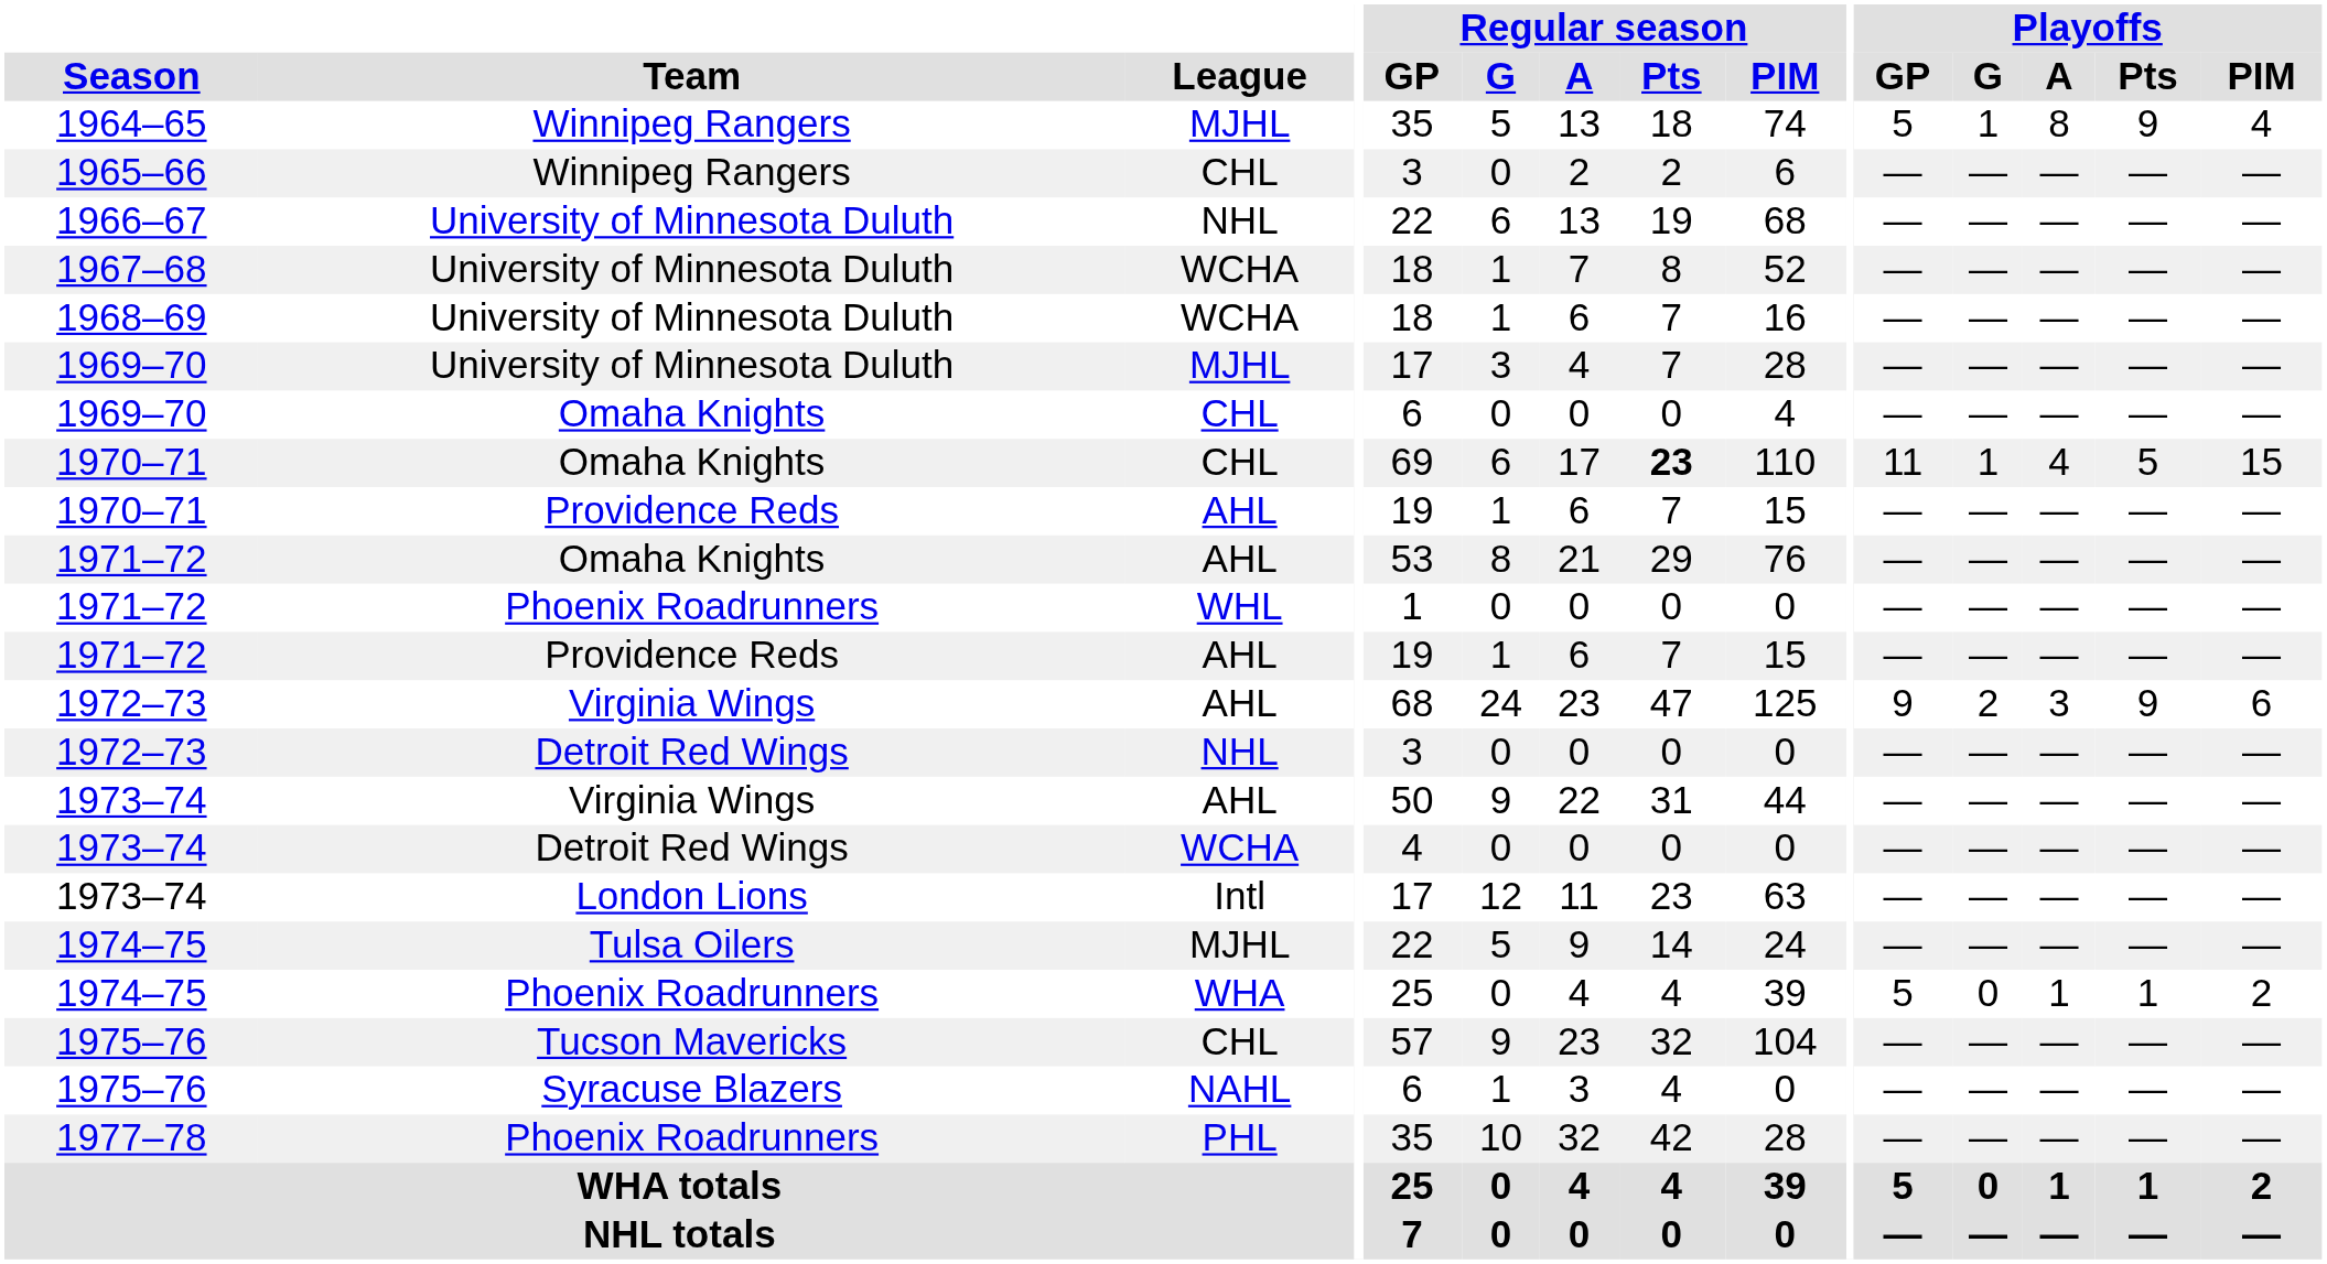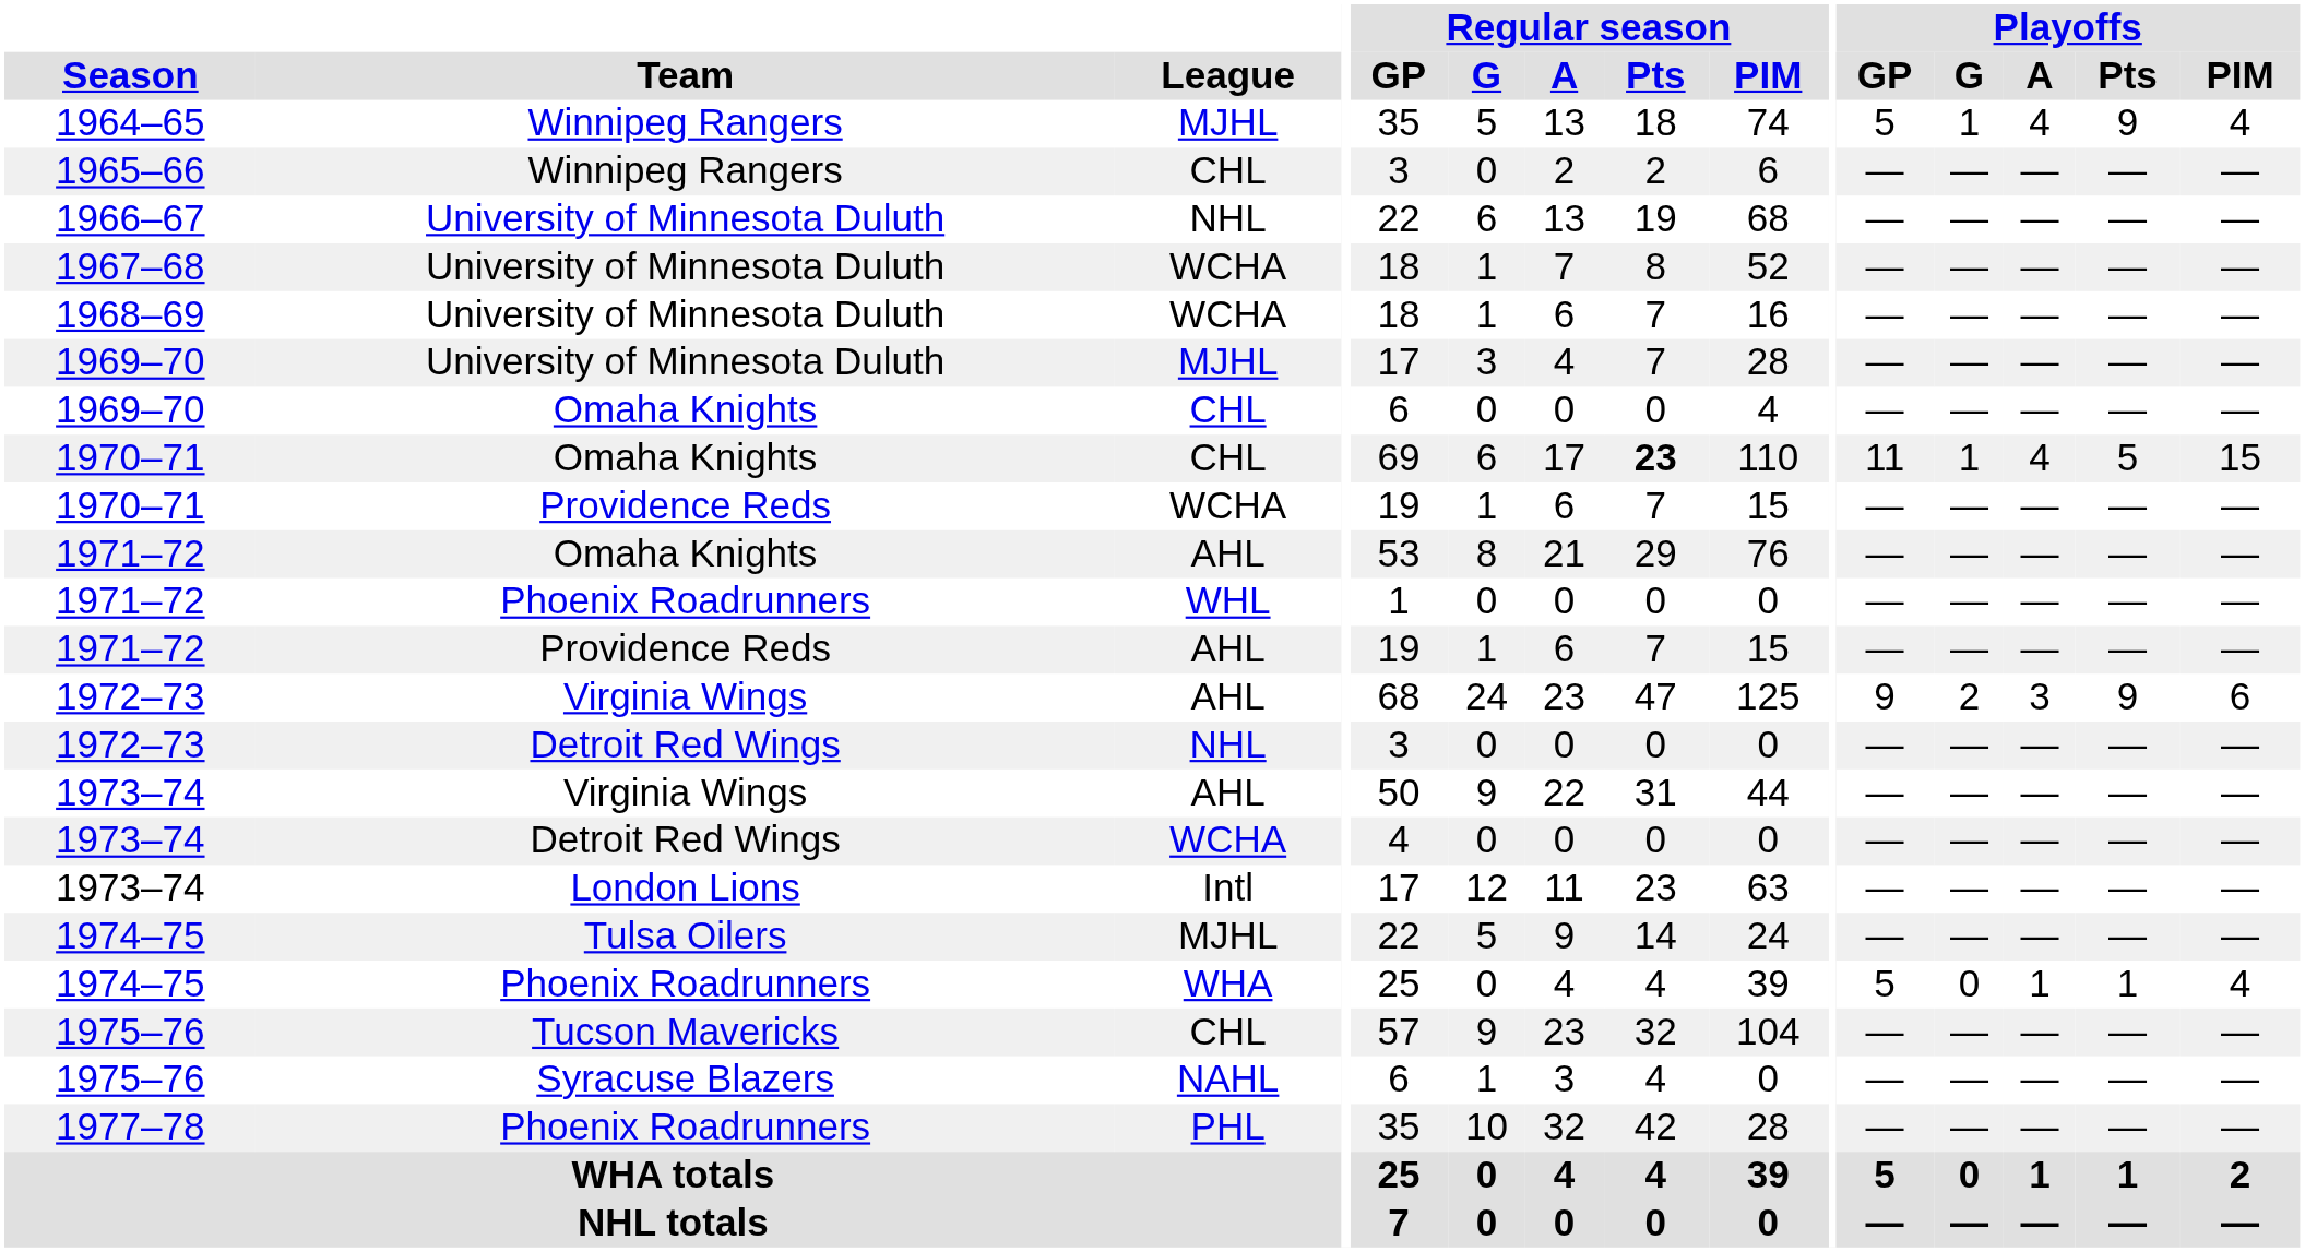1964–65 | Playoffs / A: 8 -> 4
1970–71 / Providence Reds | League: AHL -> WCHA
1974–75 / Phoenix Roadrunners | Playoffs / PIM: 2 -> 4
